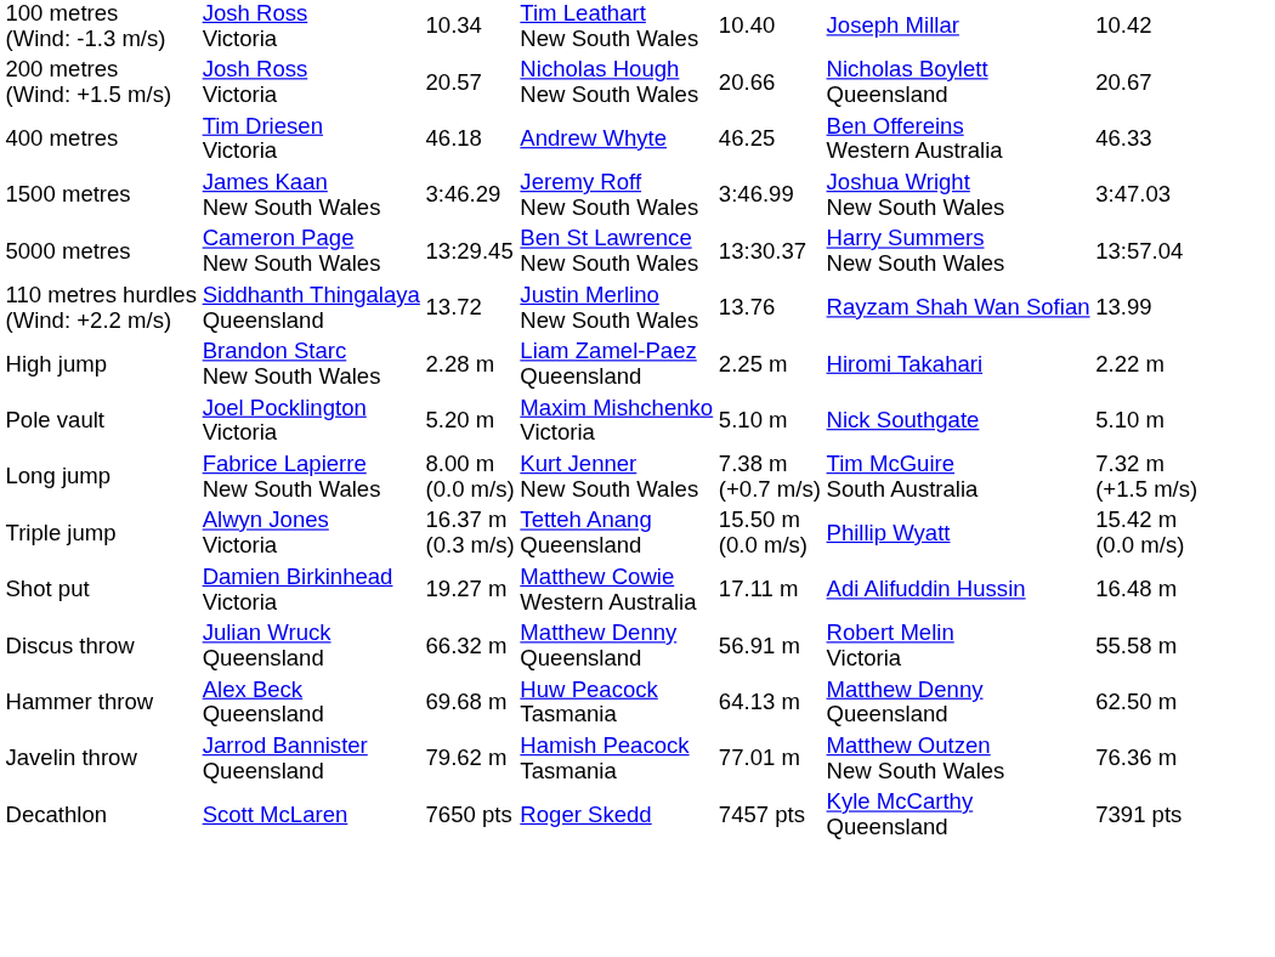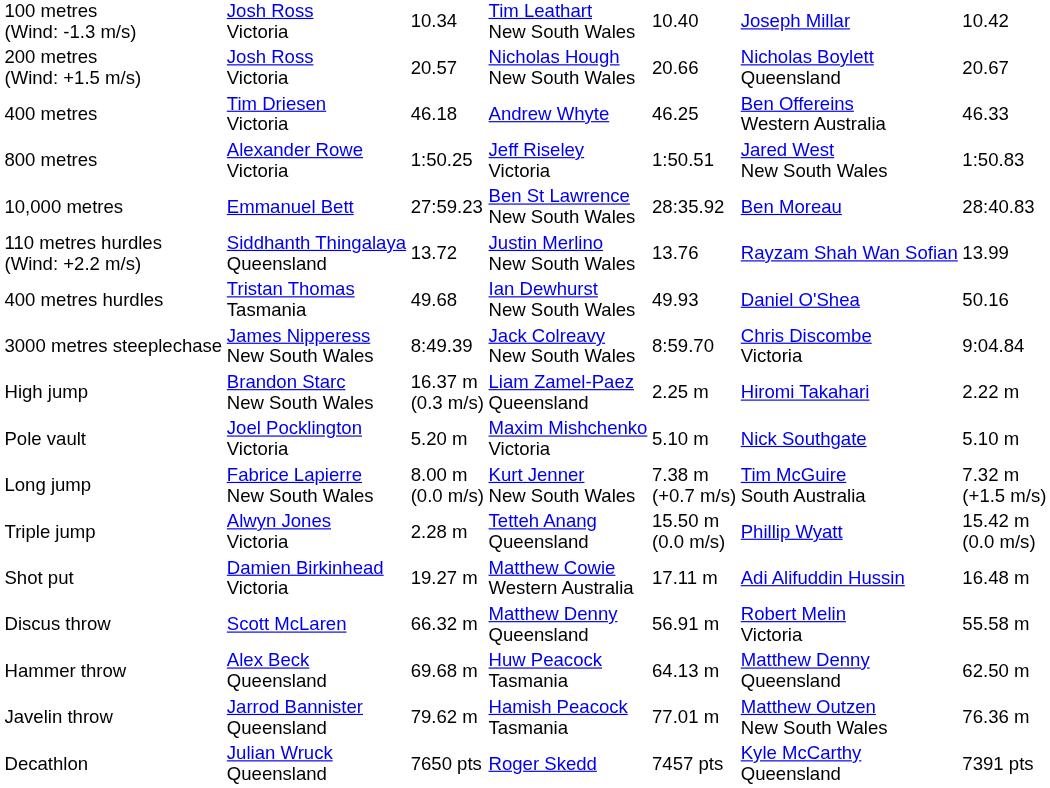+ row: 800 metres | Alexander Rowe Victoria | 1:50.25 | Jeff Riseley Victoria | 1:50.51 | Jared West New South Wales | 1:50.83
- row: 1500 metres | James Kaan New South Wales | 3:46.29 | Jeremy Roff New South Wales | 3:46.99 | Joshua Wright New South Wales | 3:47.03
- row: 5000 metres | Cameron Page New South Wales | 13:29.45 | Ben St Lawrence New South Wales | 13:30.37 | Harry Summers New South Wales | 13:57.04
+ row: 10,000 metres | Emmanuel Bett | 27:59.23 | Ben St Lawrence New South Wales | 28:35.92 | Ben Moreau | 28:40.83
+ row: 400 metres hurdles | Tristan Thomas Tasmania | 49.68 | Ian Dewhurst New South Wales | 49.93 | Daniel O'Shea | 50.16
+ row: 3000 metres steeplechase | James Nipperess New South Wales | 8:49.39 | Jack Colreavy New South Wales | 8:59.70 | Chris Discombe Victoria | 9:04.84
High jump | column 3: 2.28 m -> 16.37 m (0.3 m/s)
Triple jump | column 3: 16.37 m (0.3 m/s) -> 2.28 m
Discus throw | column 2: Julian Wruck Queensland -> Scott McLaren
Decathlon | column 2: Scott McLaren -> Julian Wruck Queensland
